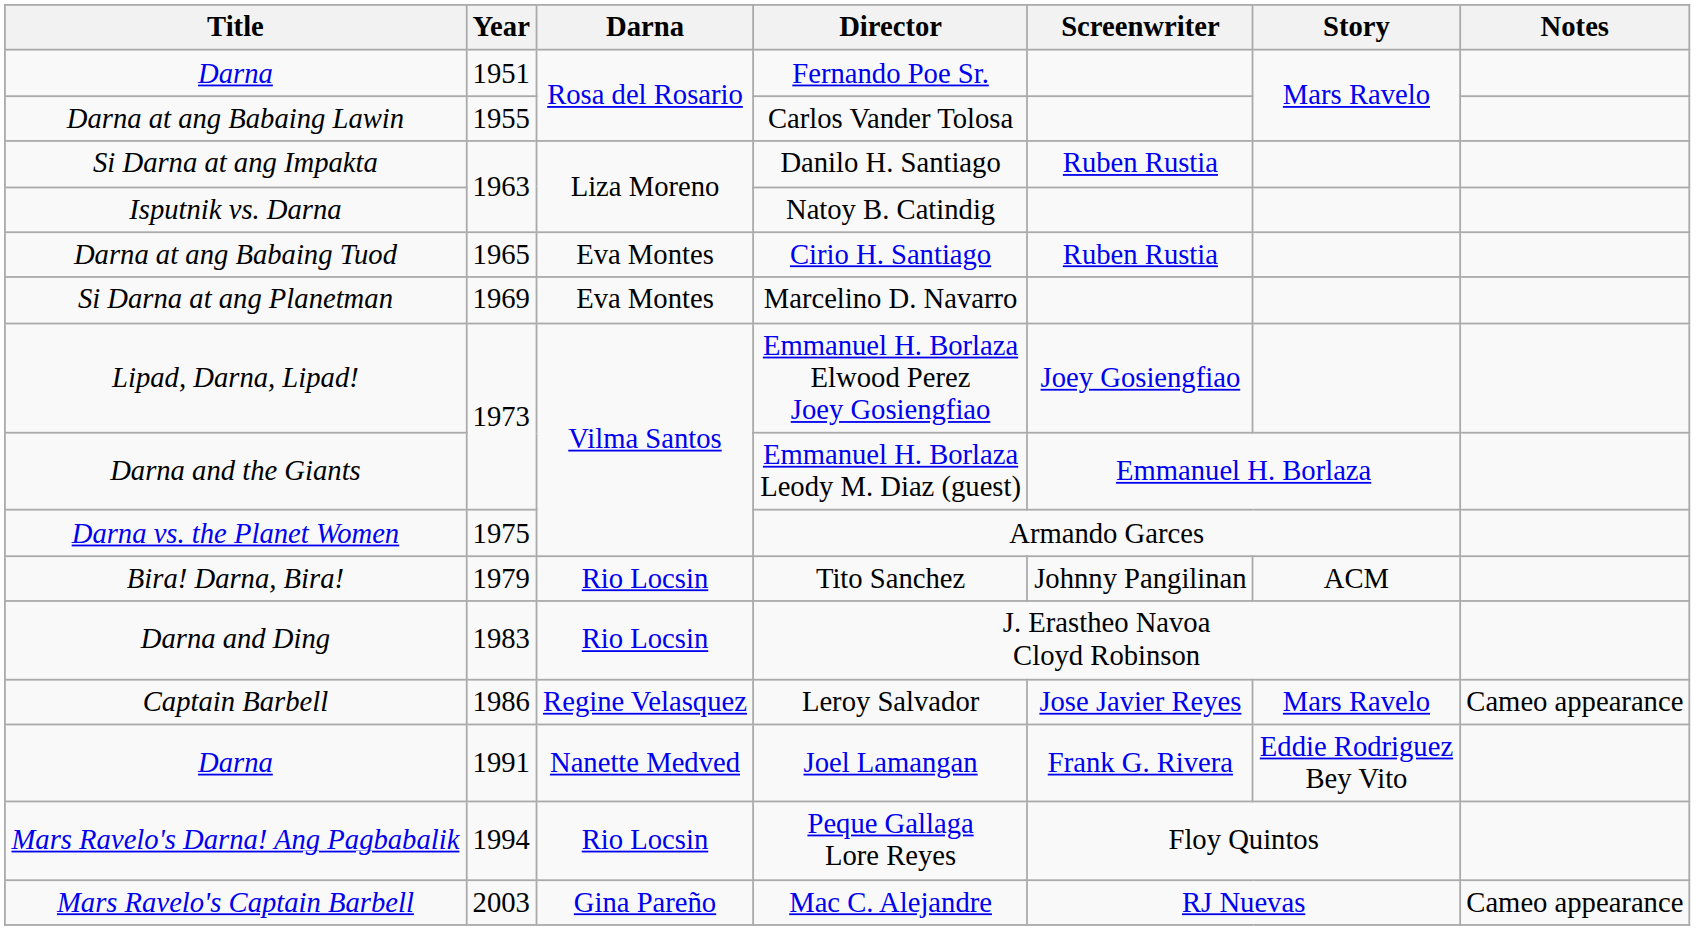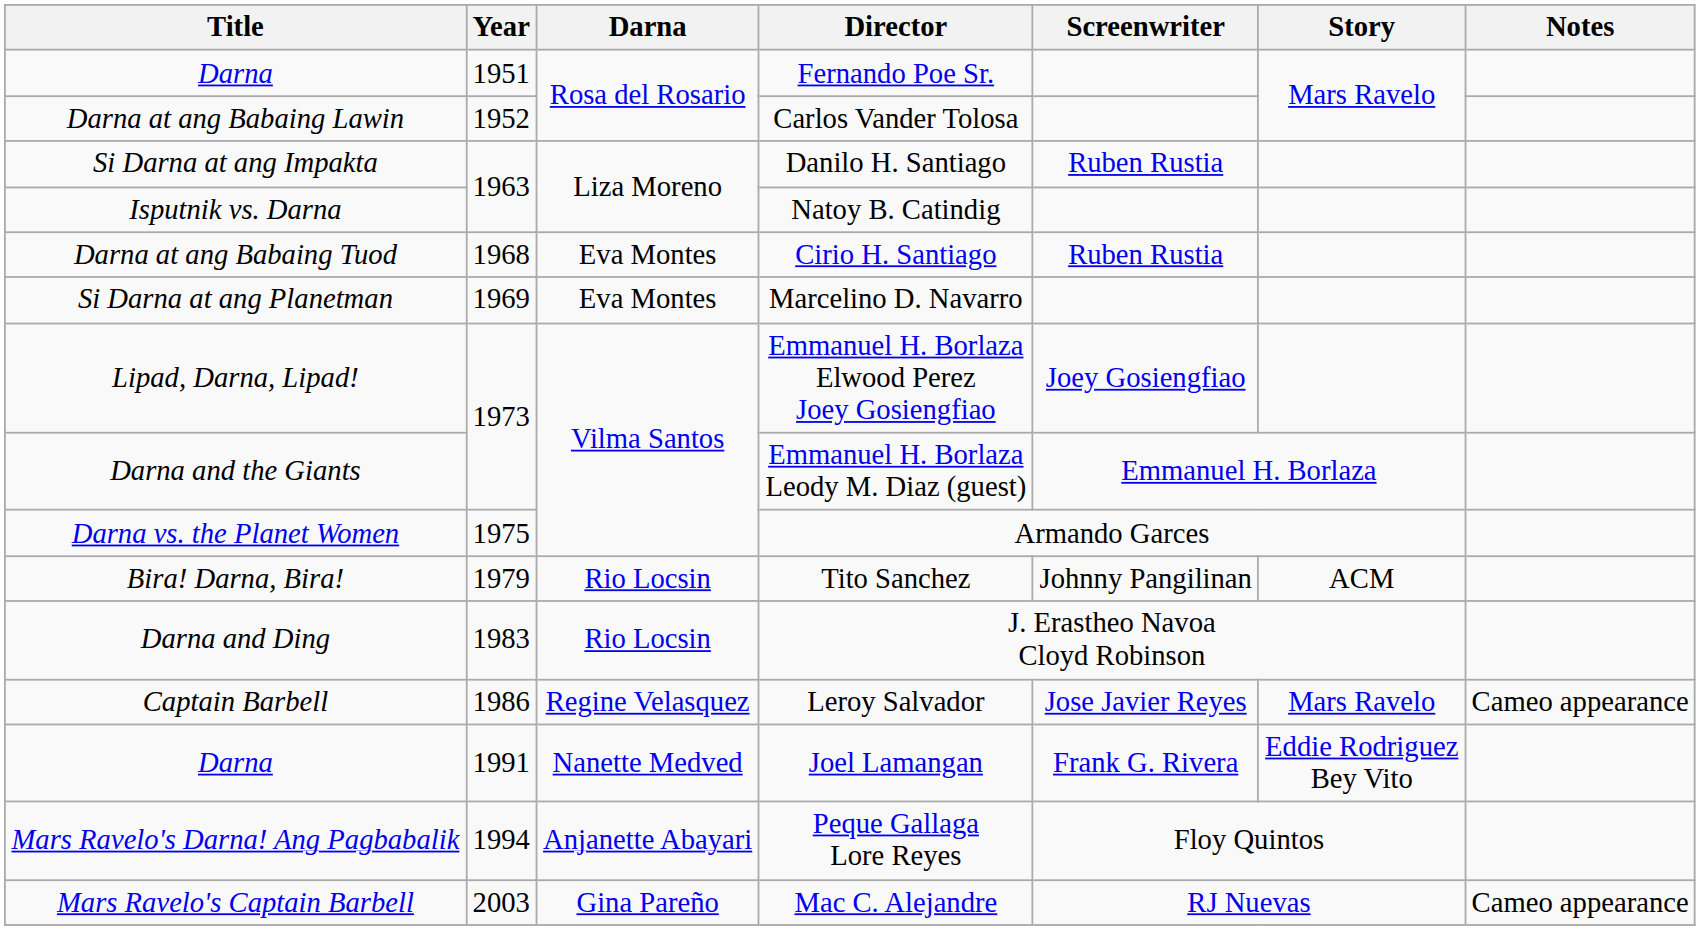Carlos Vander Tolosa | Year: 1955 -> 1952
Cirio H. Santiago | Year: 1965 -> 1968
Peque Gallaga Lore Reyes | Darna: Rio Locsin -> Anjanette Abayari
